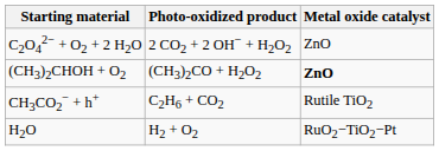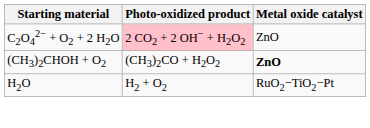C2O42− + O2 + 2 H2O | Photo-oxidized product: no background -> pink background
- row: CH3CO2− + h+ | C2H6 + CO2 | Rutile TiO2
